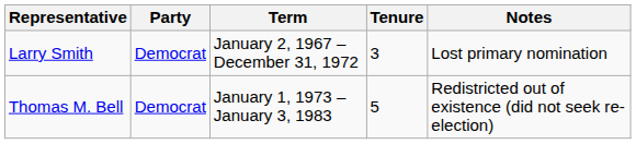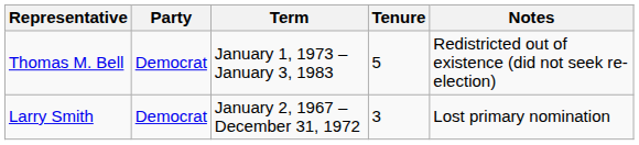rows swapped: Larry Smith <-> Thomas M. Bell
